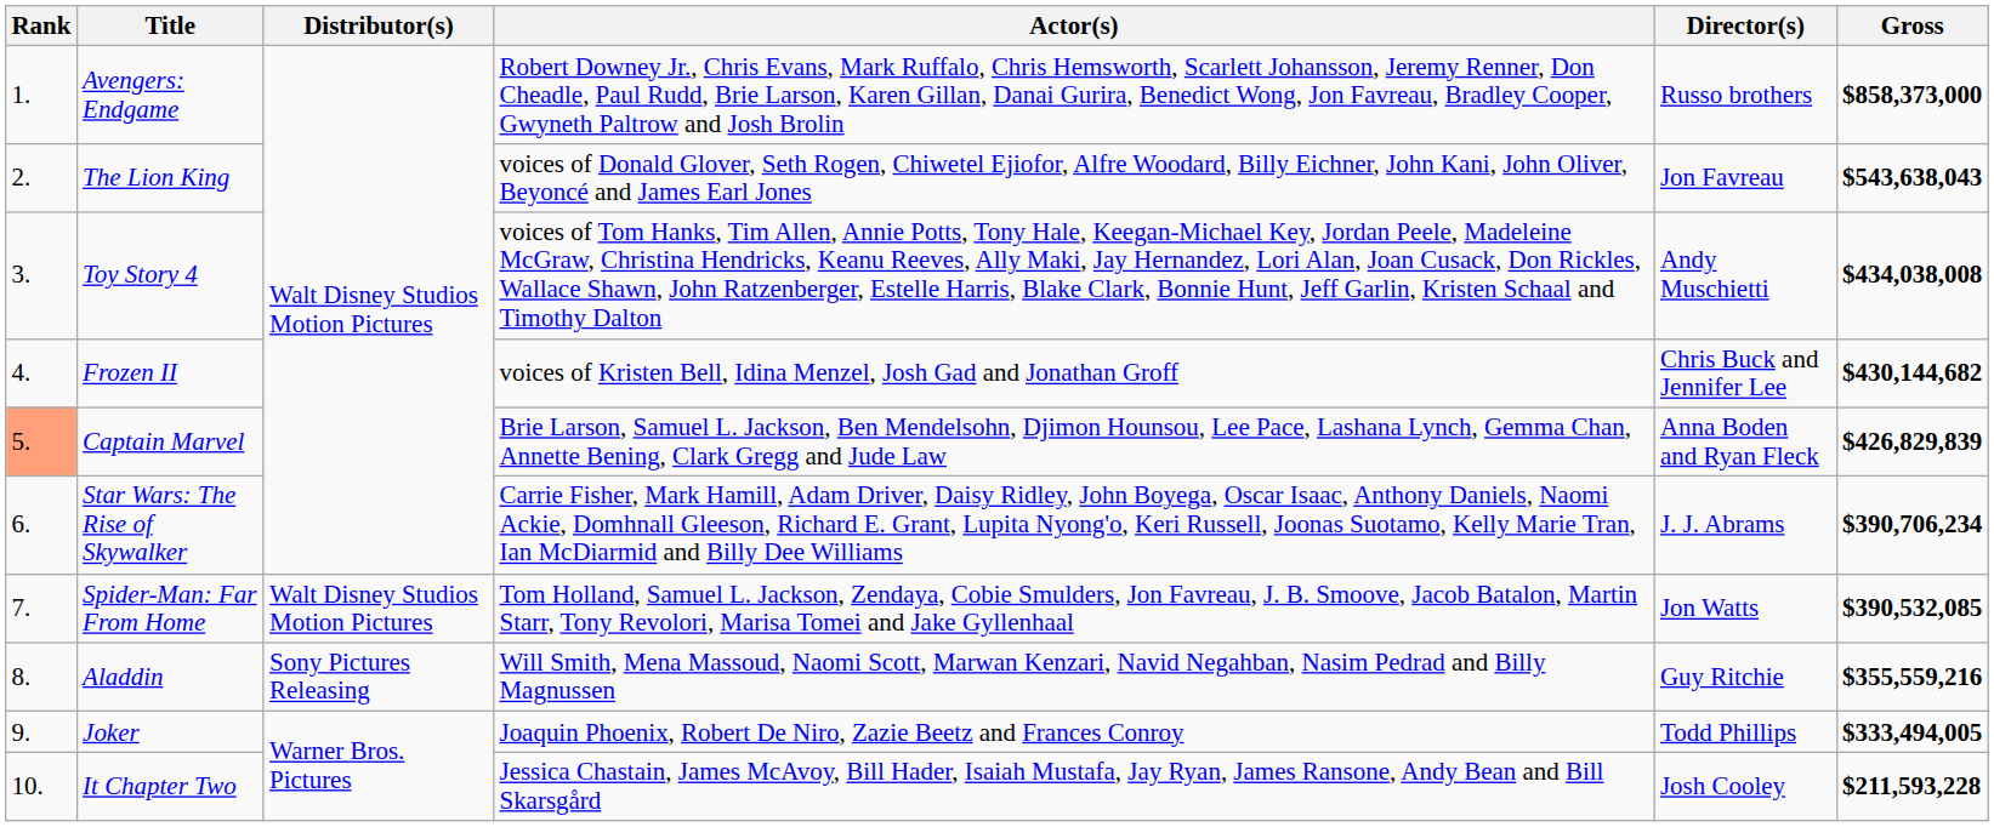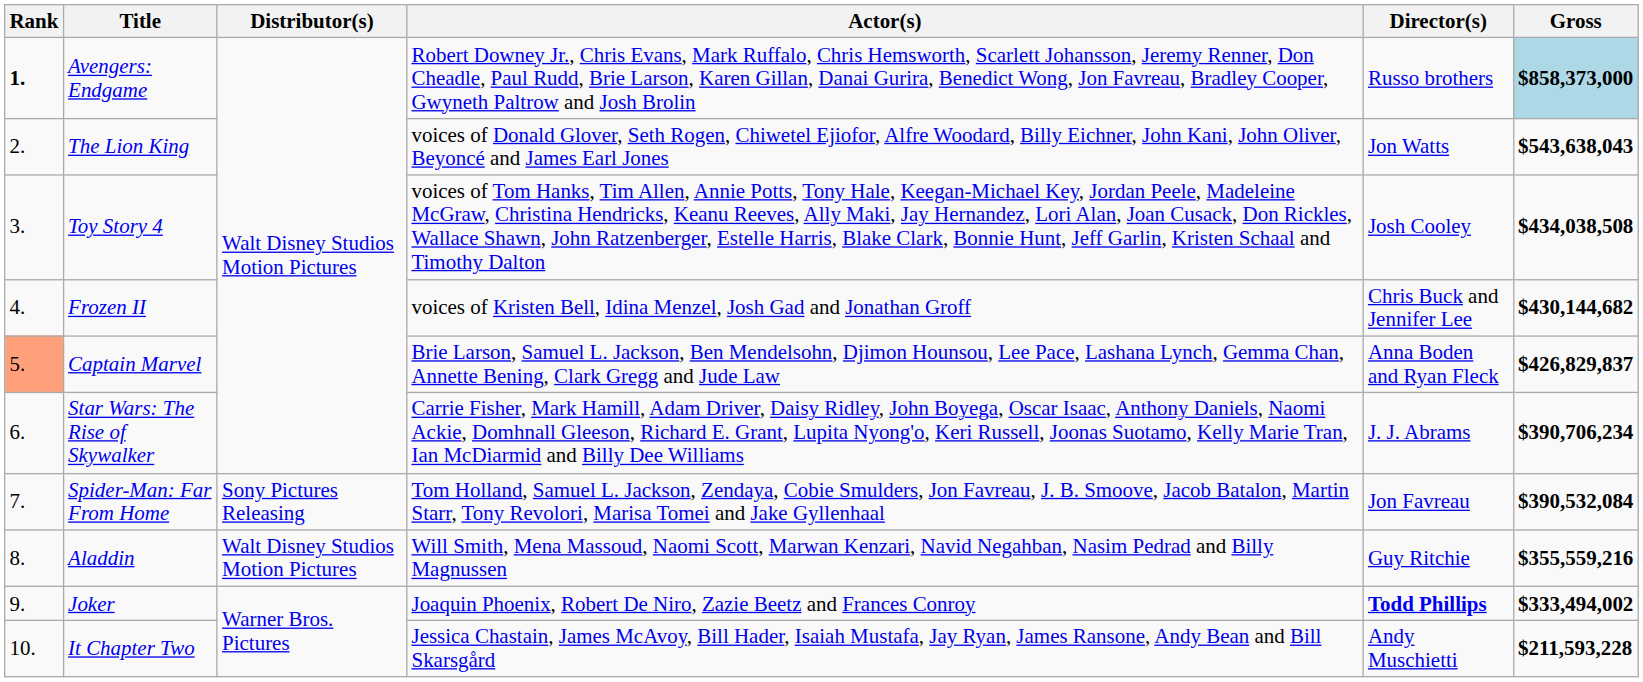Avengers: Endgame | Rank: normal -> bold
Avengers: Endgame | Gross: no background -> lightblue background
The Lion King | Director(s): Jon Favreau -> Jon Watts
Toy Story 4 | Director(s): Andy Muschietti -> Josh Cooley
Toy Story 4 | Gross: $434,038,008 -> $434,038,508
Captain Marvel | Gross: $426,829,839 -> $426,829,837
Spider-Man: Far From Home | Distributor(s): Walt Disney Studios Motion Pictures -> Sony Pictures Releasing
Spider-Man: Far From Home | Director(s): Jon Watts -> Jon Favreau
Spider-Man: Far From Home | Gross: $390,532,085 -> $390,532,084
Aladdin | Distributor(s): Sony Pictures Releasing -> Walt Disney Studios Motion Pictures
Joker | Director(s): normal -> bold
Joker | Gross: $333,494,005 -> $333,494,002
It Chapter Two | Director(s): Josh Cooley -> Andy Muschietti
